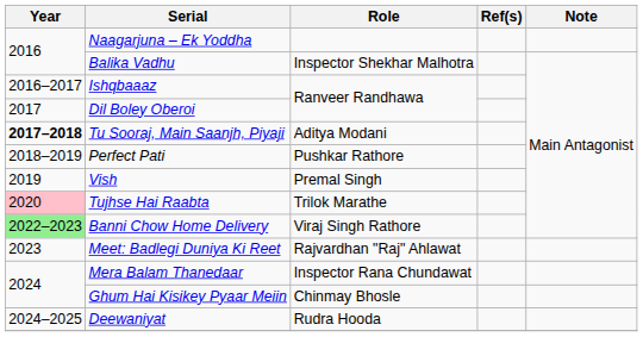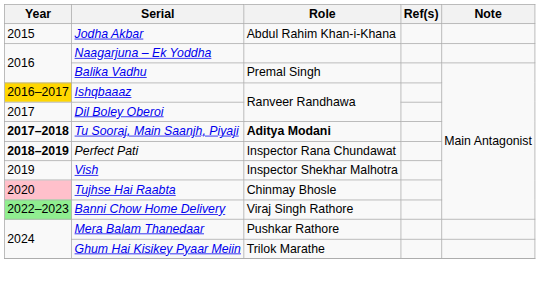+ row: 2015 | Jodha Akbar | Abdul Rahim Khan-i-Khana
Balika Vadhu | Role: Inspector Shekhar Malhotra -> Premal Singh
Ishqbaaaz | Year: no background -> gold background
Tu Sooraj, Main Saanjh, Piyaji | Role: normal -> bold
Perfect Pati | Year: normal -> bold
Perfect Pati | Role: Pushkar Rathore -> Inspector Rana Chundawat
Vish | Role: Premal Singh -> Inspector Shekhar Malhotra
Tujhse Hai Raabta | Role: Trilok Marathe -> Chinmay Bhosle
- row: 2023 | Meet: Badlegi Duniya Ki Reet | Rajvardhan "Raj" Ahlawat
Mera Balam Thanedaar | Role: Inspector Rana Chundawat -> Pushkar Rathore
Ghum Hai Kisikey Pyaar Meiin | Role: Chinmay Bhosle -> Trilok Marathe
- row: 2024–2025 | Deewaniyat | Rudra Hooda
